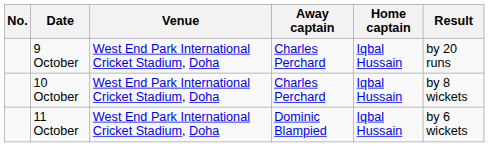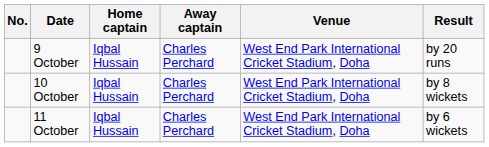columns swapped: Home captain <-> Venue
11 October | Away captain: Dominic Blampied -> Charles Perchard
